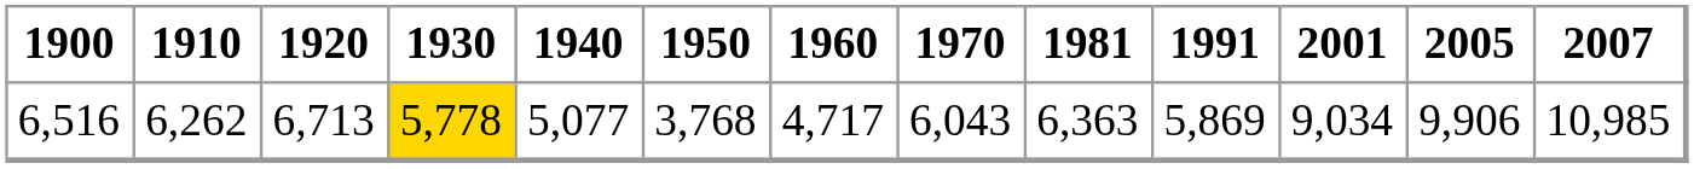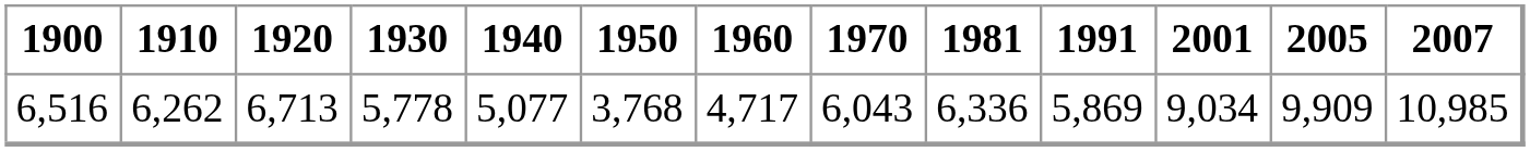6,516 | 1930: gold background -> no background
6,516 | 1981: 6,363 -> 6,336
6,516 | 2005: 9,906 -> 9,909
